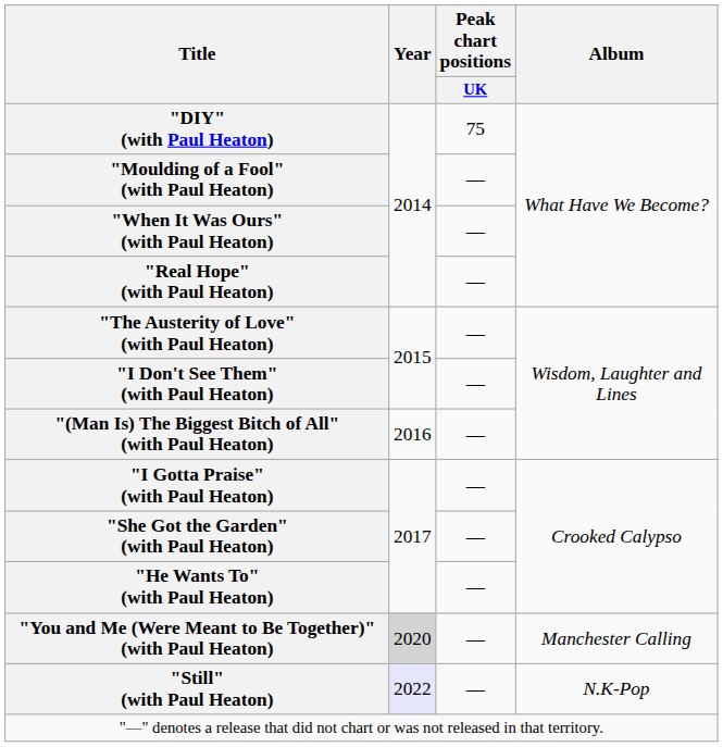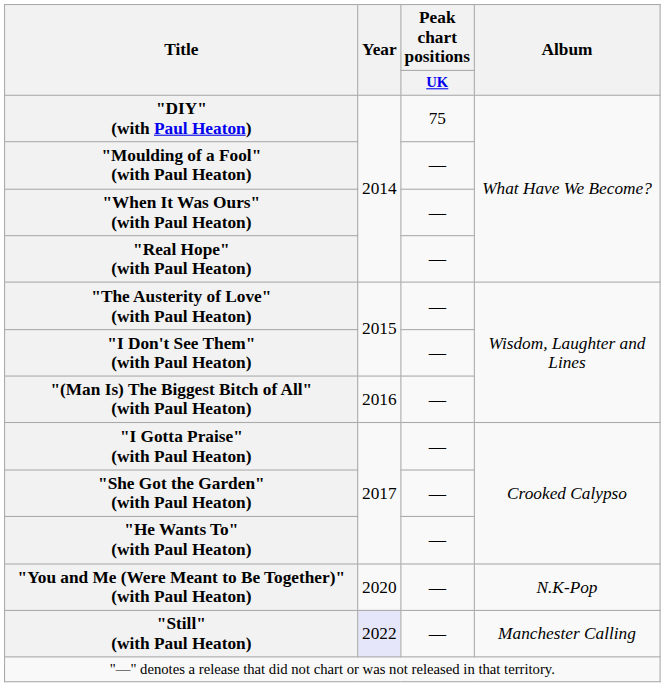"You and Me (Were Meant to Be Together)" (with Paul Heaton) | Year: lightgrey background -> no background
"You and Me (Were Meant to Be Together)" (with Paul Heaton) | Album: Manchester Calling -> N.K-Pop
"Still" (with Paul Heaton) | Album: N.K-Pop -> Manchester Calling
